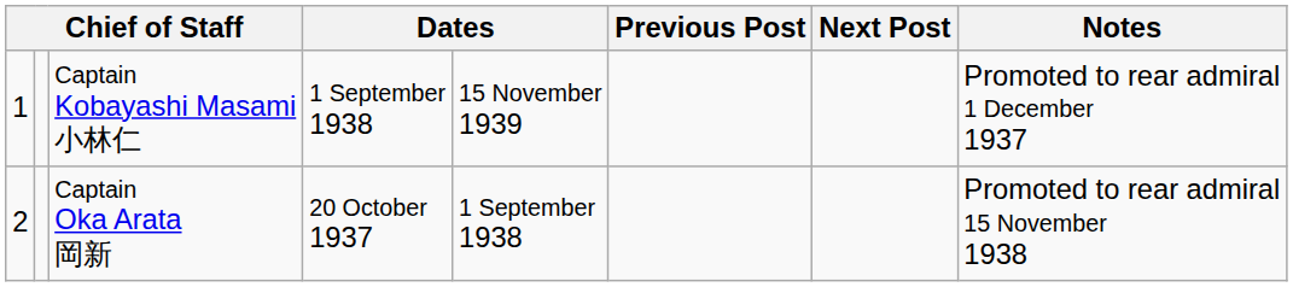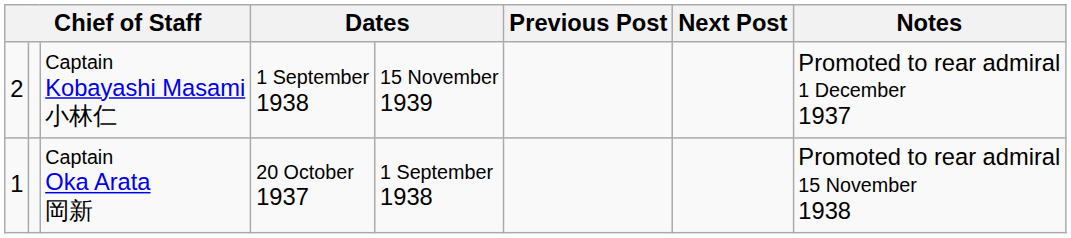Captain Kobayashi Masami 小林仁 | column 1: 1 -> 2
Captain Oka Arata 岡新 | column 1: 2 -> 1
